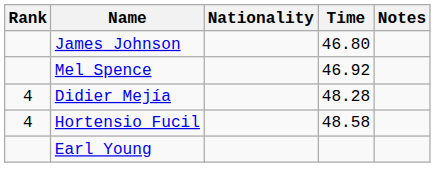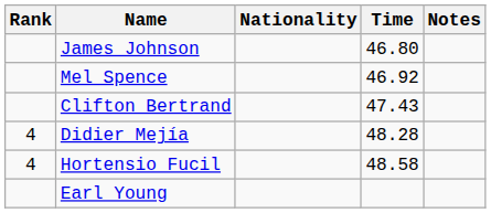+ row: Clifton Bertrand | 47.43
